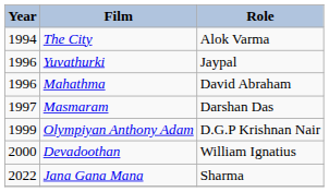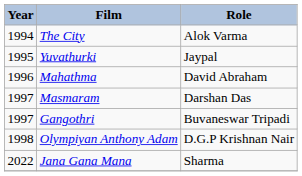Yuvathurki | Year: 1996 -> 1995
+ row: 1997 | Gangothri | Buvaneswar Tripadi
Olympiyan Anthony Adam | Year: 1999 -> 1998
- row: 2000 | Devadoothan | William Ignatius
